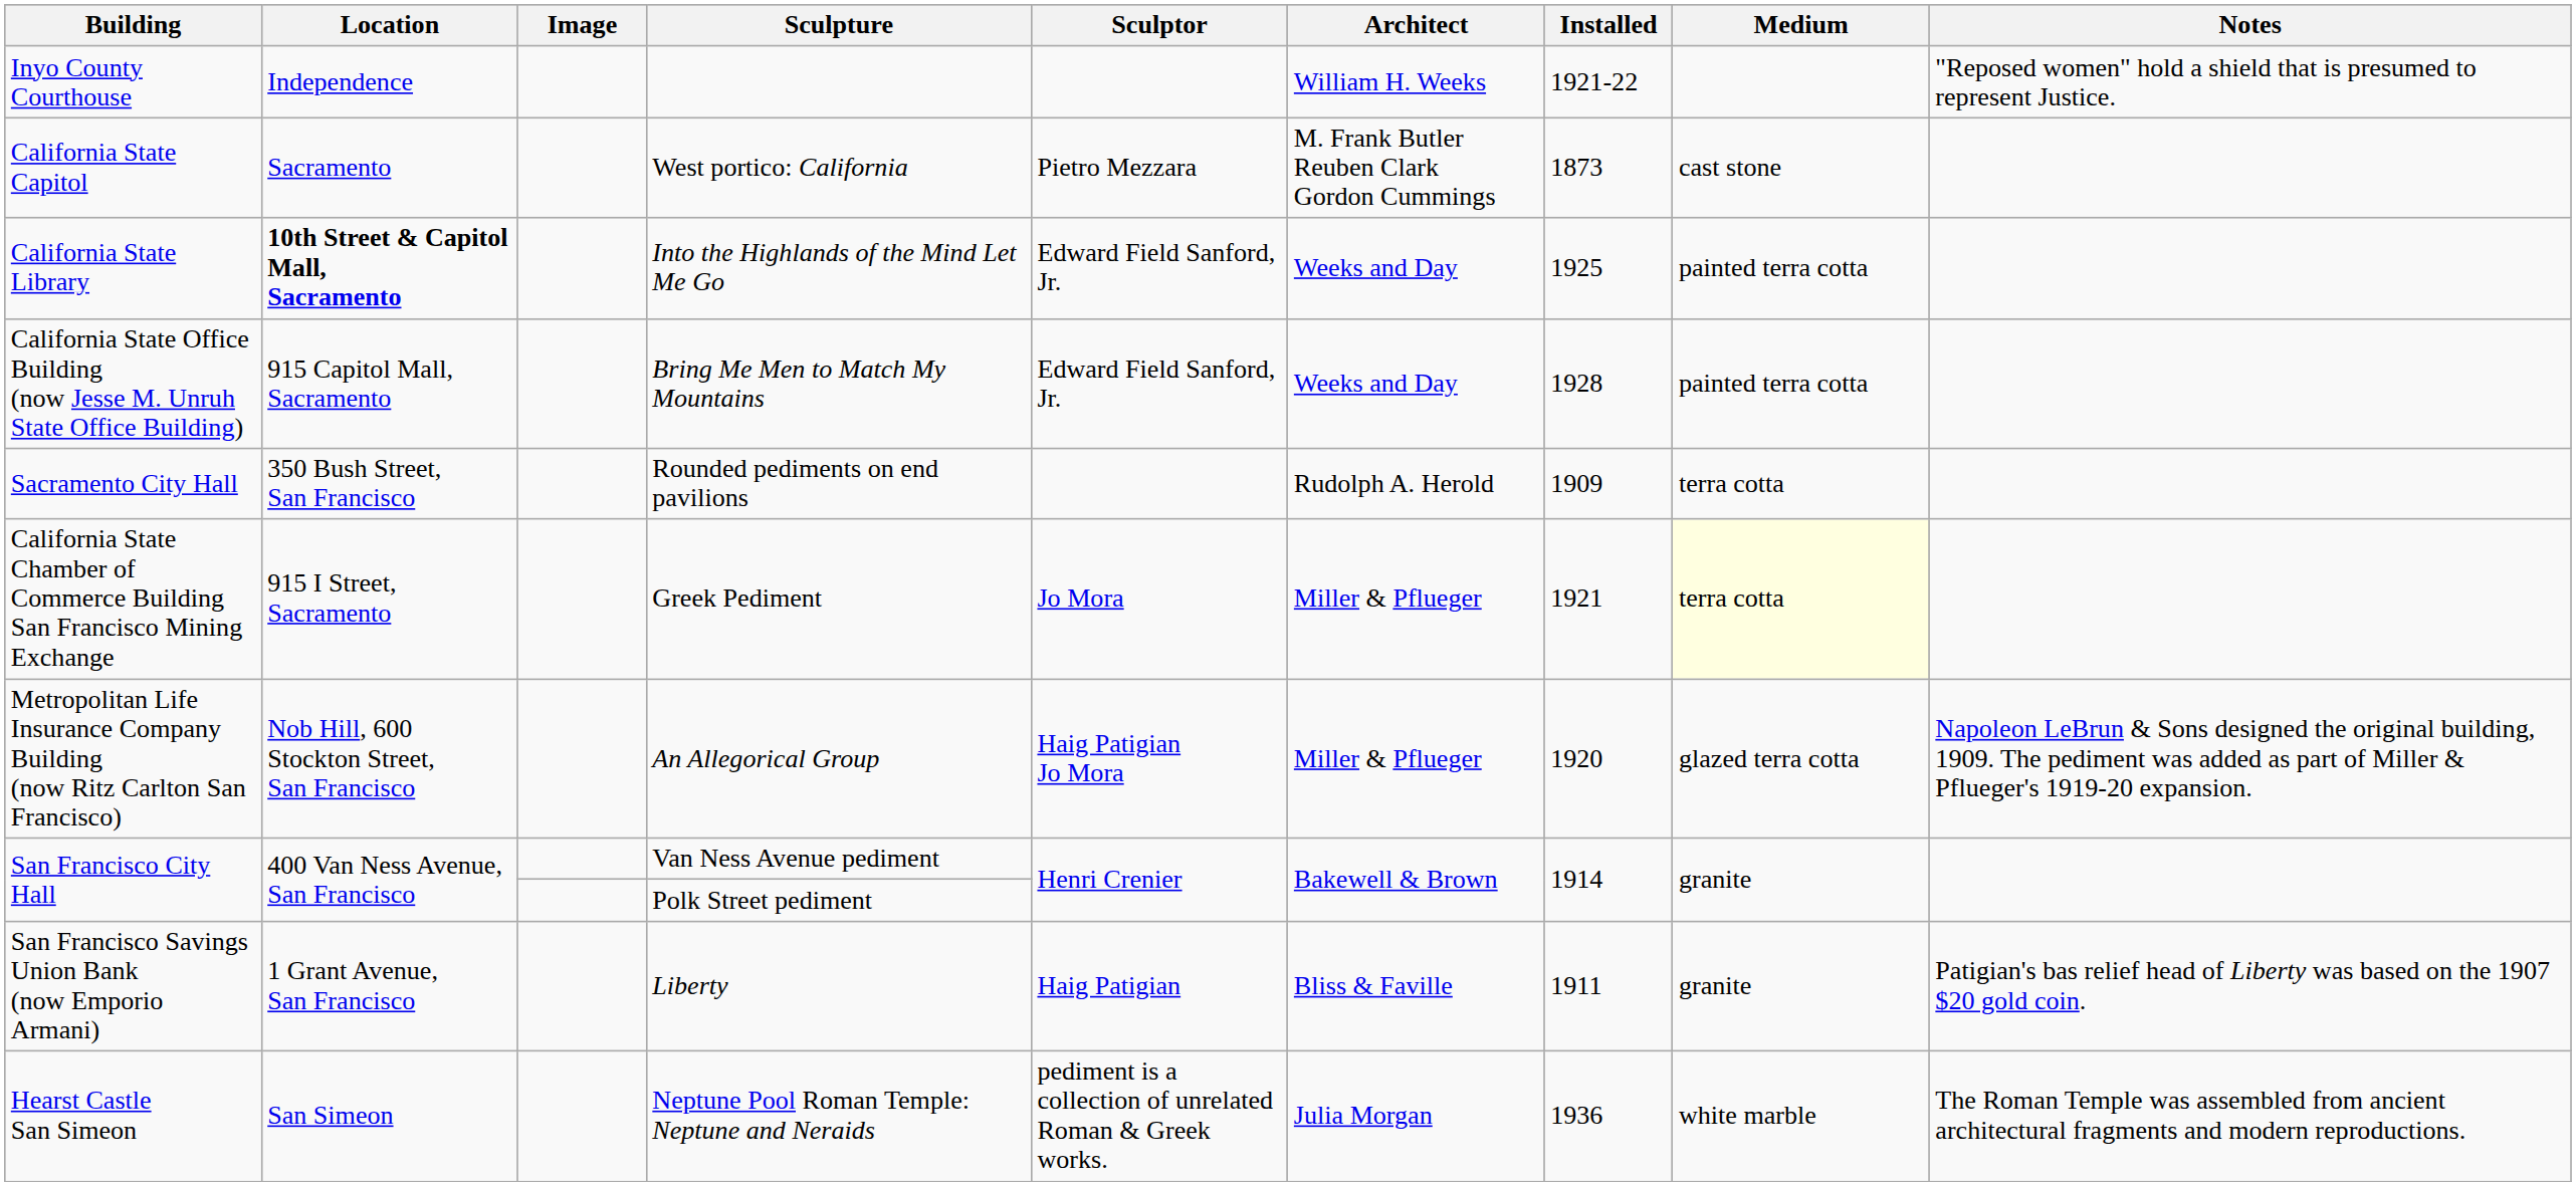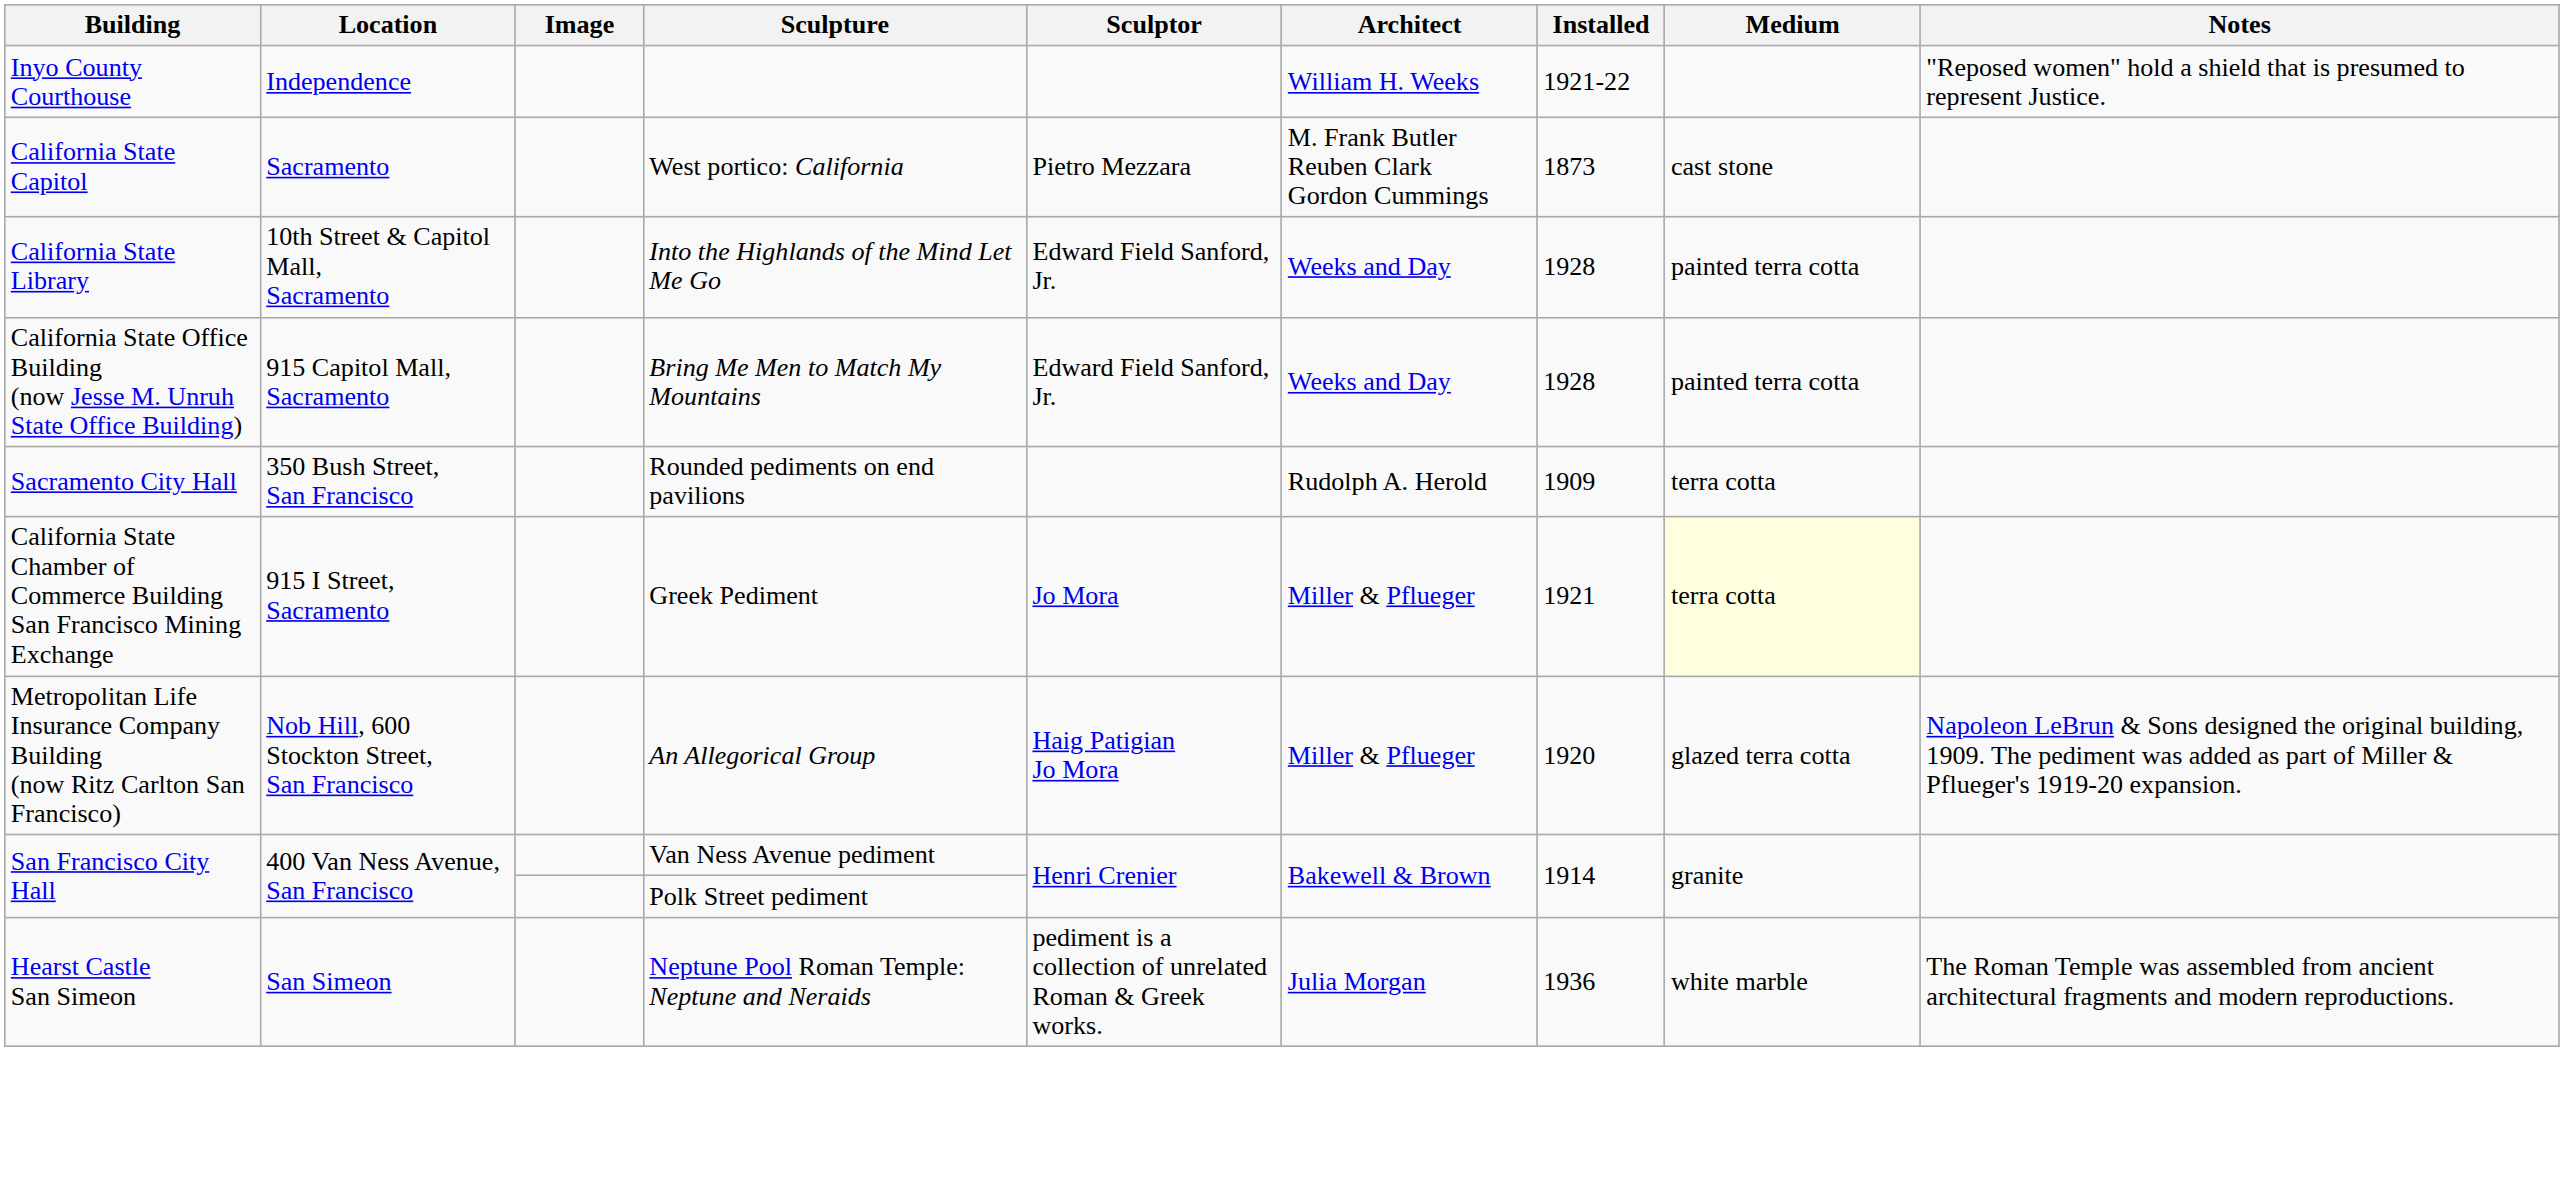Into the Highlands of the Mind Let Me Go | Location: bold -> normal
Into the Highlands of the Mind Let Me Go | Installed: 1925 -> 1928
- row: San Francisco Savings Union Bank (now Emporio Armani) | 1 Grant Avenue, San Francisco | Liberty | Haig Patigian | Bliss & Faville | 1911 | granite | Patigian's bas relief head of Liberty was based on the 1907 $20 gold coin.
